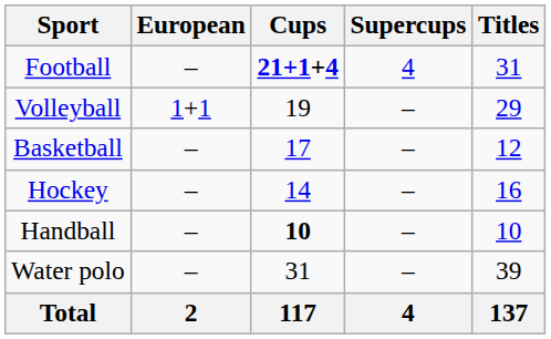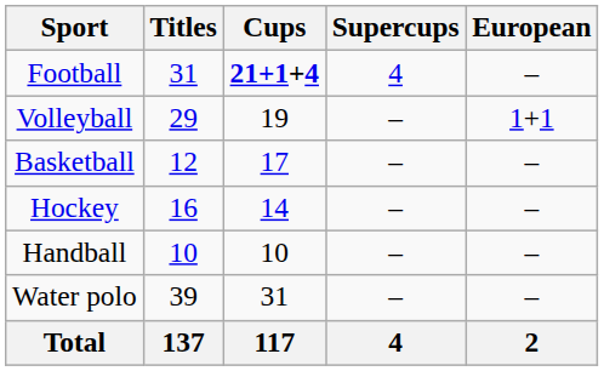columns swapped: Titles <-> European
Handball | Cups: bold -> normal
